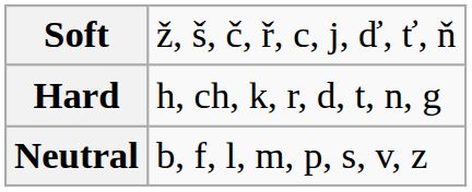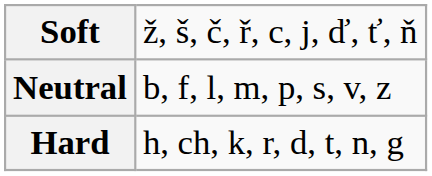rows swapped: Neutral <-> Hard
